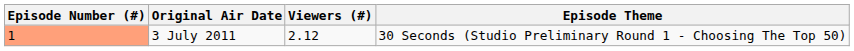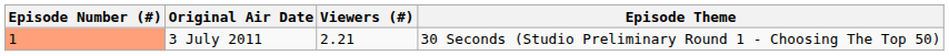3 July 2011 | Viewers (#): 2.12 -> 2.21
